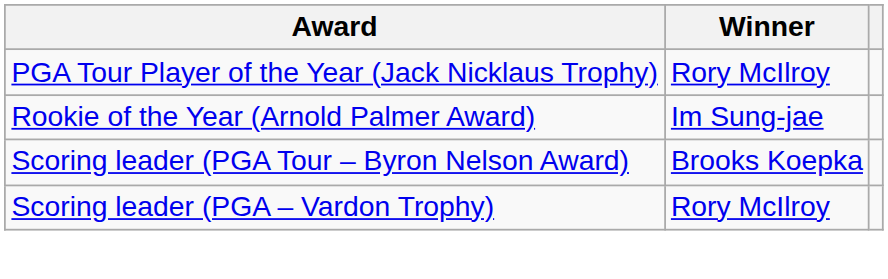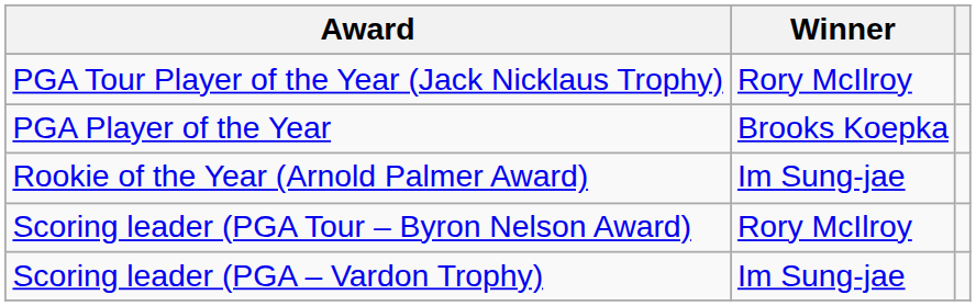+ row: PGA Player of the Year | Brooks Koepka
Scoring leader (PGA Tour – Byron Nelson Award) | Winner: Brooks Koepka -> Rory McIlroy
Scoring leader (PGA – Vardon Trophy) | Winner: Rory McIlroy -> Im Sung-jae
